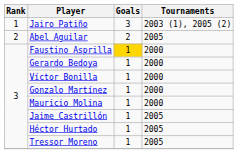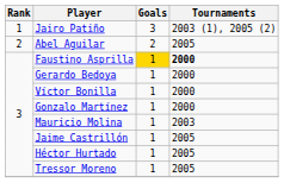Faustino Asprilla | Tournaments: normal -> bold
Mauricio Molina | Tournaments: 2000 -> 2003
